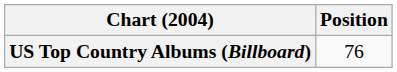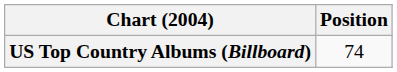US Top Country Albums (Billboard) | Position: 76 -> 74
